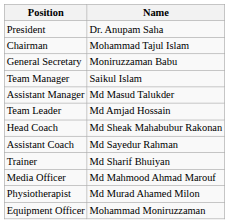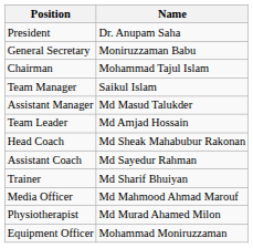rows swapped: Chairman <-> General Secretary
